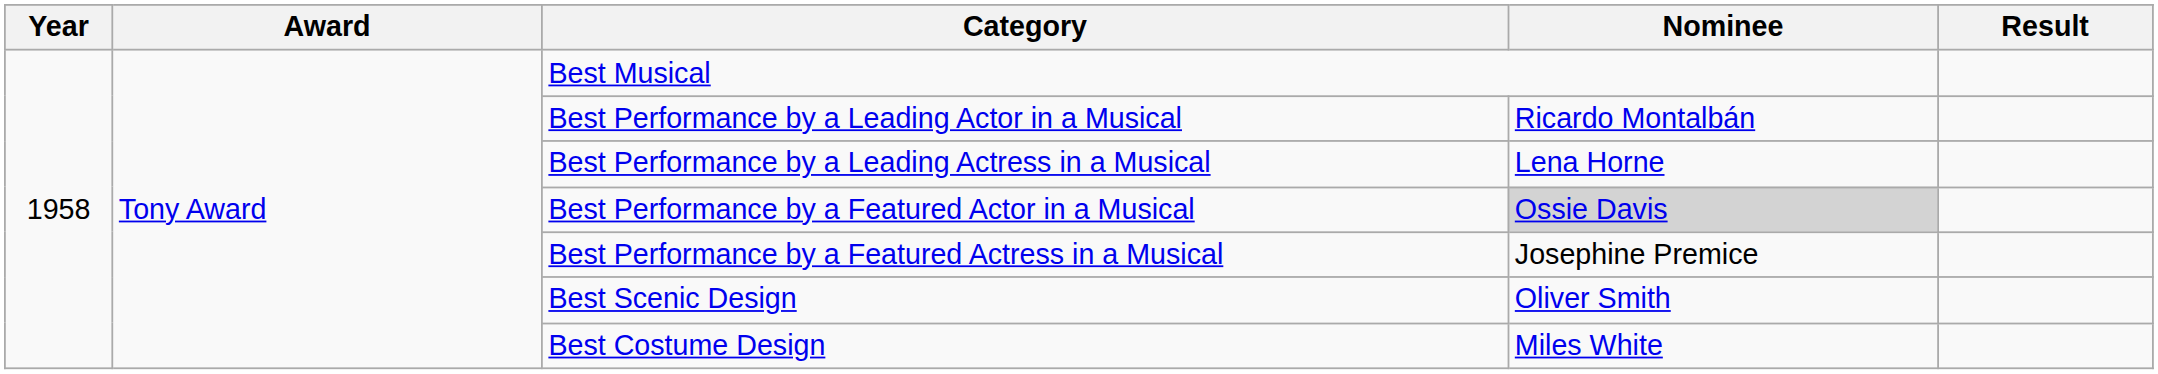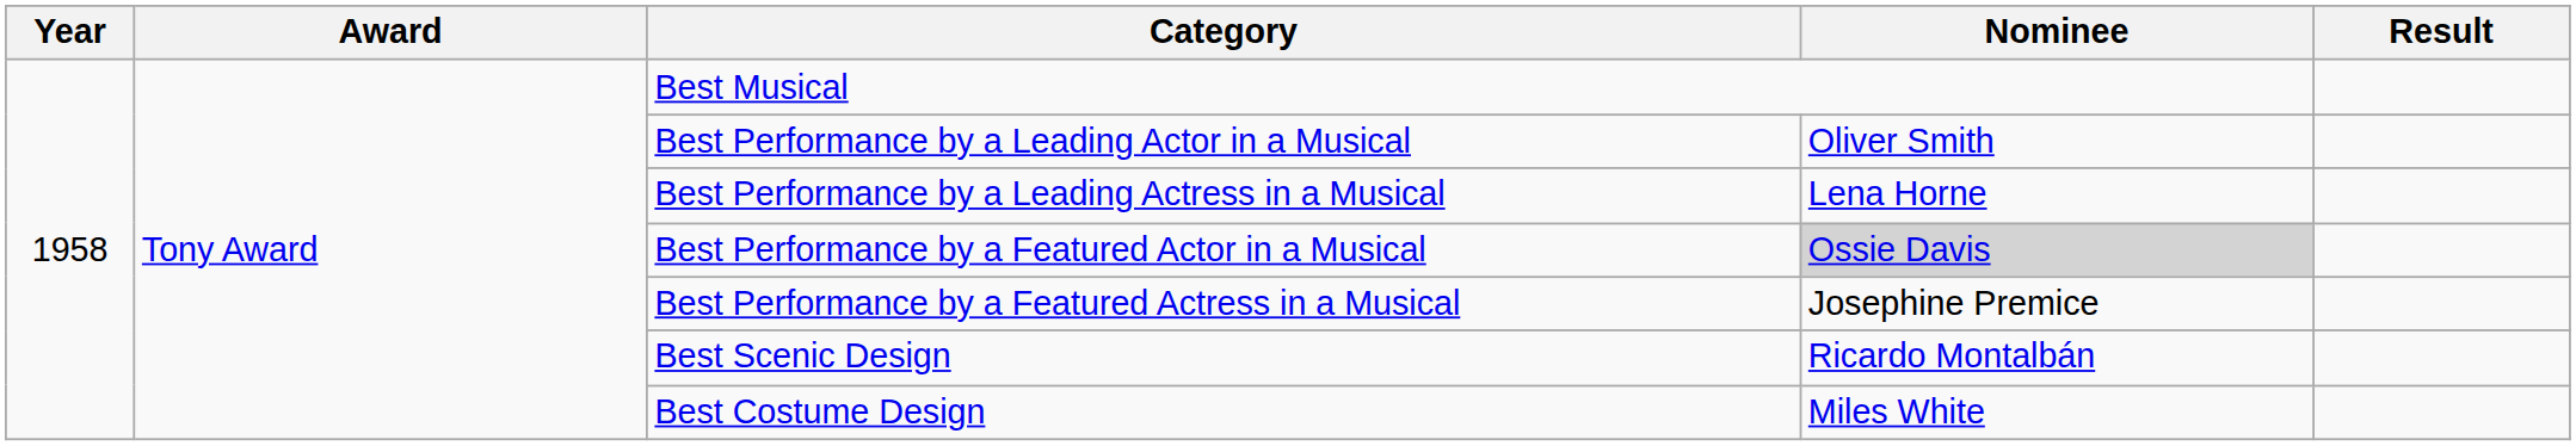Best Performance by a Leading Actor in a Musical | Nominee: Ricardo Montalbán -> Oliver Smith
Best Scenic Design | Nominee: Oliver Smith -> Ricardo Montalbán
